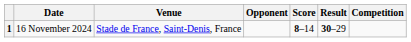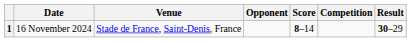columns swapped: Result <-> Competition
